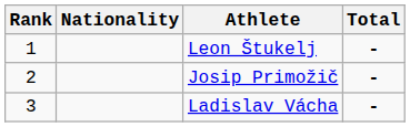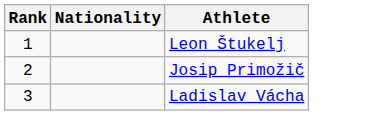- column: Total | - | - | -
